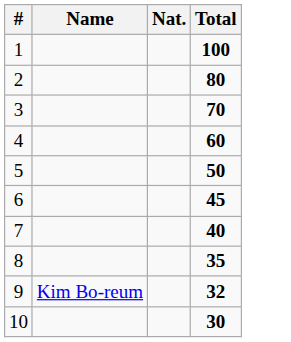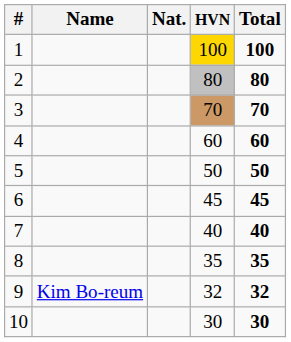+ column: HVN | 100 | 80 | 70 | 60 | 50 | 45 | 40 | 35 | 32 | 30
